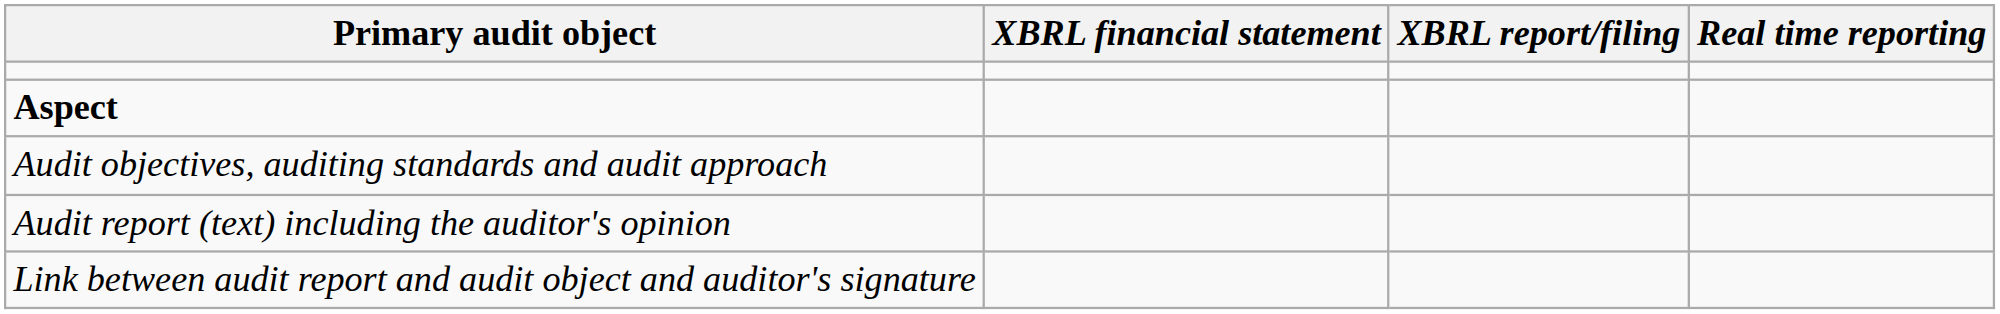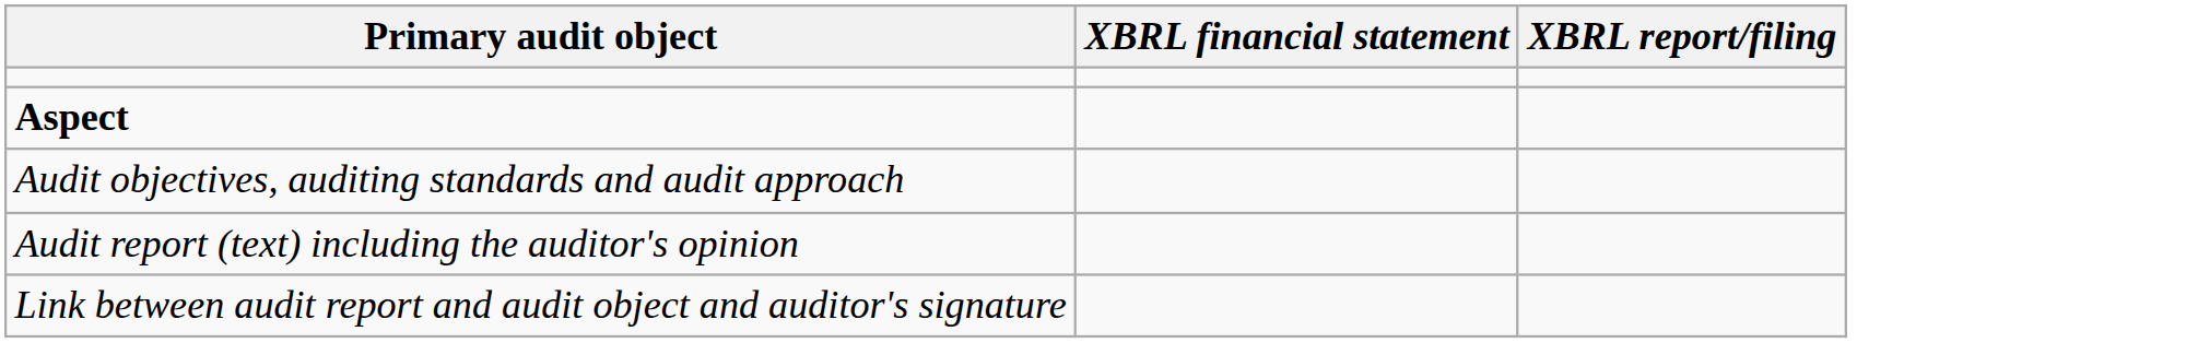- column: Real time reporting
